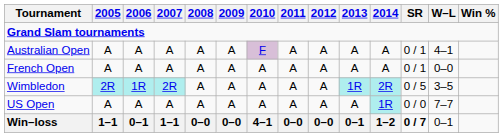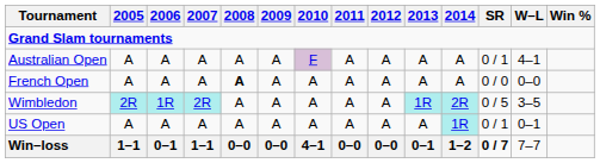French Open | 2008: normal -> bold
French Open | SR: 0 / 1 -> 0 / 0
US Open | SR: 0 / 0 -> 0 / 1
US Open | W–L: 7–7 -> 0–1
Win–loss | W–L: 0–1 -> 7–7
